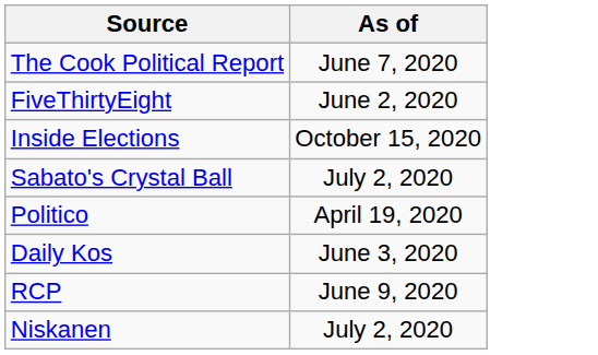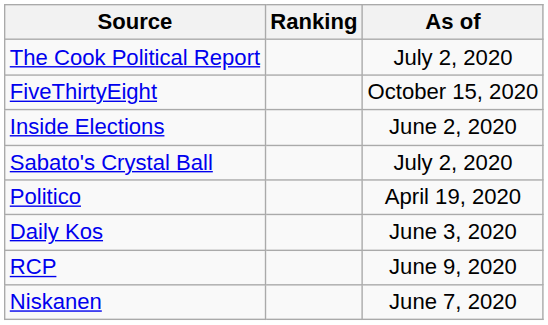+ column: Ranking
The Cook Political Report | As of: June 7, 2020 -> July 2, 2020
FiveThirtyEight | As of: June 2, 2020 -> October 15, 2020
Inside Elections | As of: October 15, 2020 -> June 2, 2020
Niskanen | As of: July 2, 2020 -> June 7, 2020
